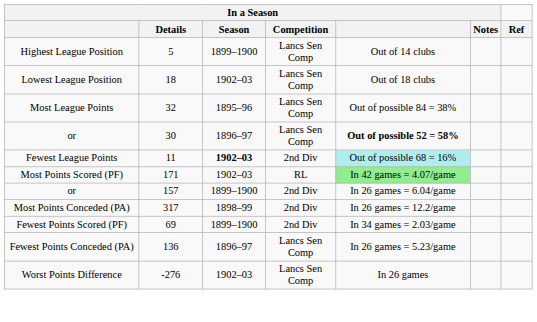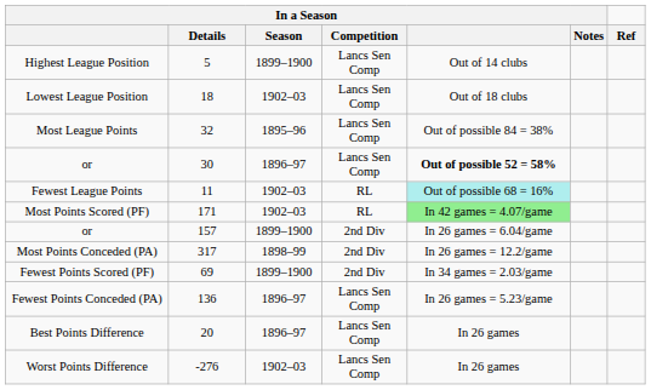Fewest League Points | In a Season / Season: bold -> normal
Fewest League Points | In a Season / Competition: 2nd Div -> RL
+ row: Best Points Difference | 20 | 1896–97 | Lancs Sen Comp | In 26 games
